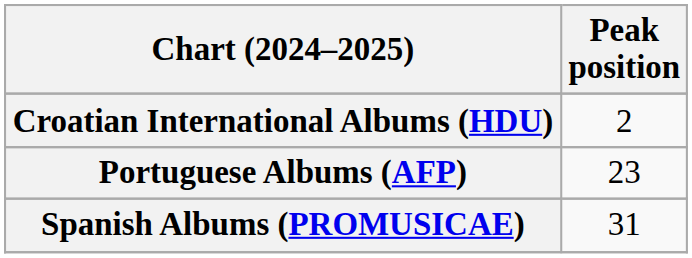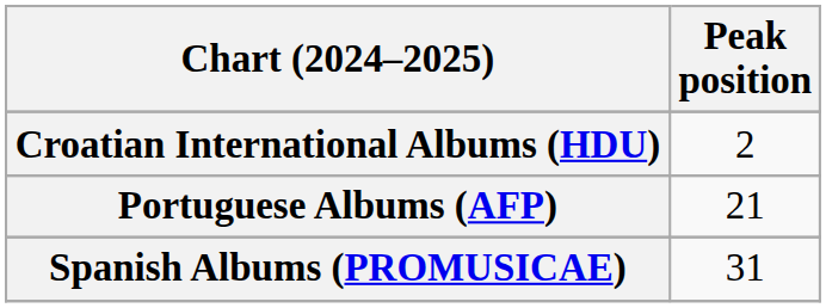Portuguese Albums (AFP) | Peak position: 23 -> 21
